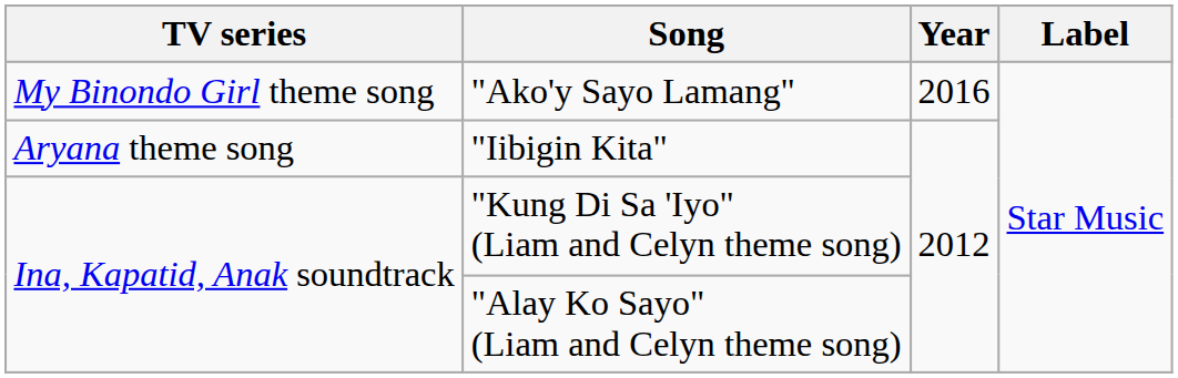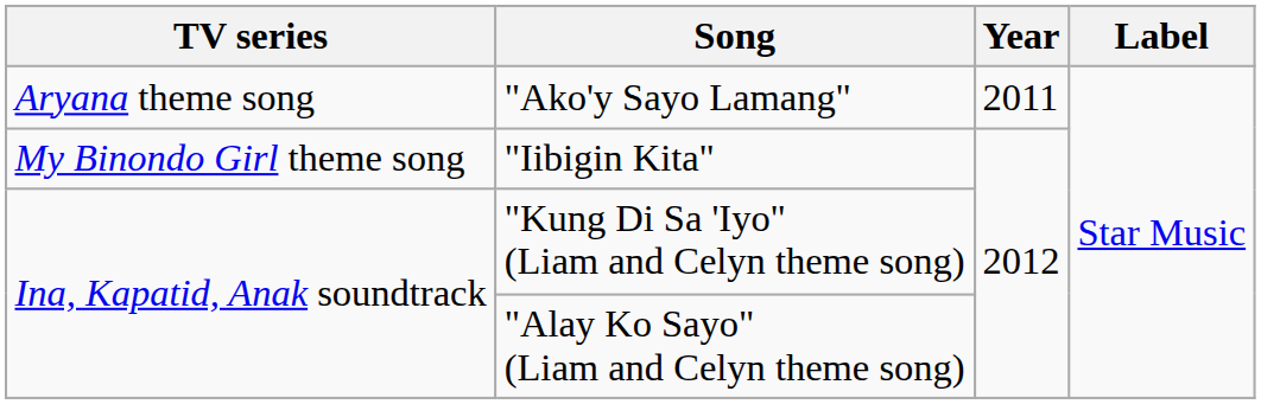"Ako'y Sayo Lamang" | TV series: My Binondo Girl theme song -> Aryana theme song
"Ako'y Sayo Lamang" | Year: 2016 -> 2011
"Iibigin Kita" | TV series: Aryana theme song -> My Binondo Girl theme song
